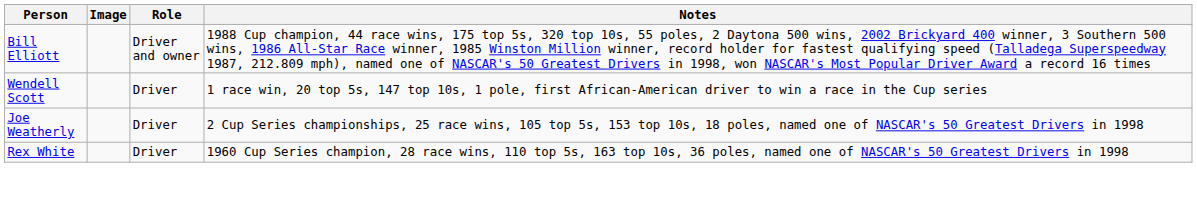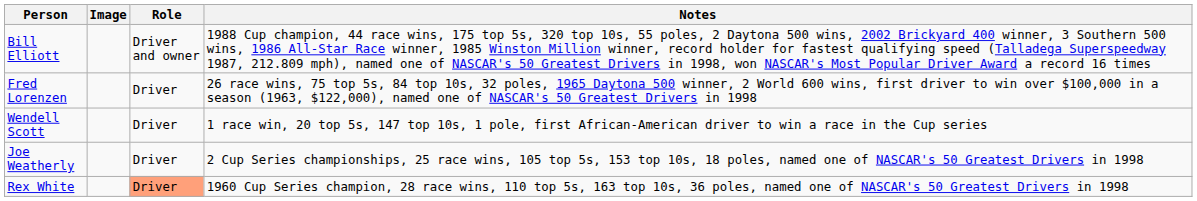+ row: Fred Lorenzen | Driver | 26 race wins, 75 top 5s, 84 top 10s, 32 poles, 1965 Daytona 500 winner, 2 World 600 wins, first driver to win over $100,000 in a season (1963, $122,000), named one of NASCAR's 50 Greatest Drivers in 1998
Rex White | Role: no background -> lightsalmon background
